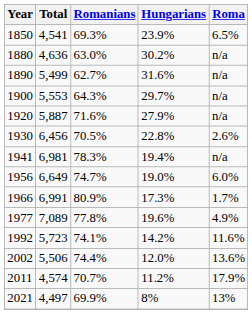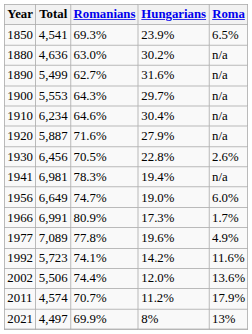+ row: 1910 | 6,234 | 64.6% | 30.4% | n/a
